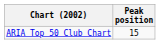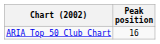ARIA Top 50 Club Chart | Peak position: 15 -> 16
